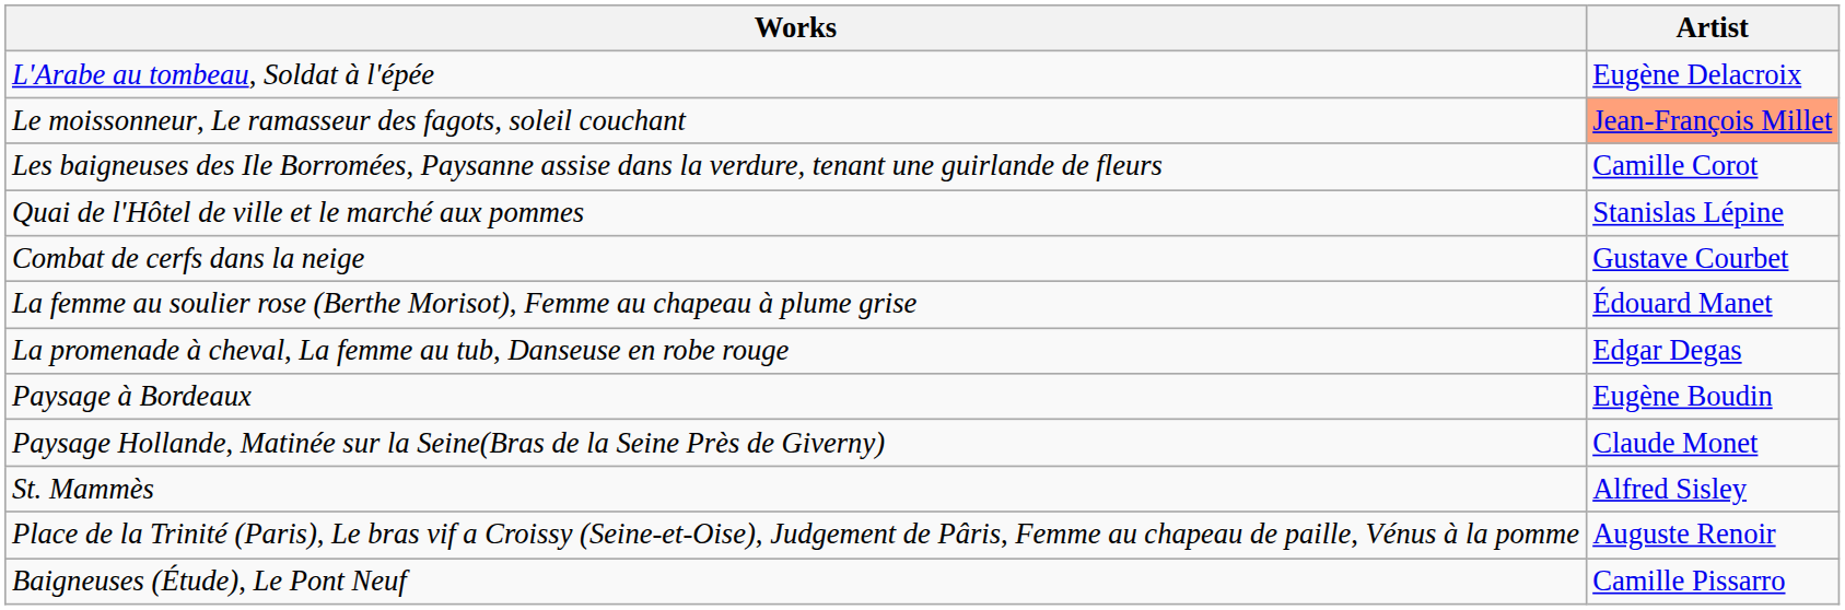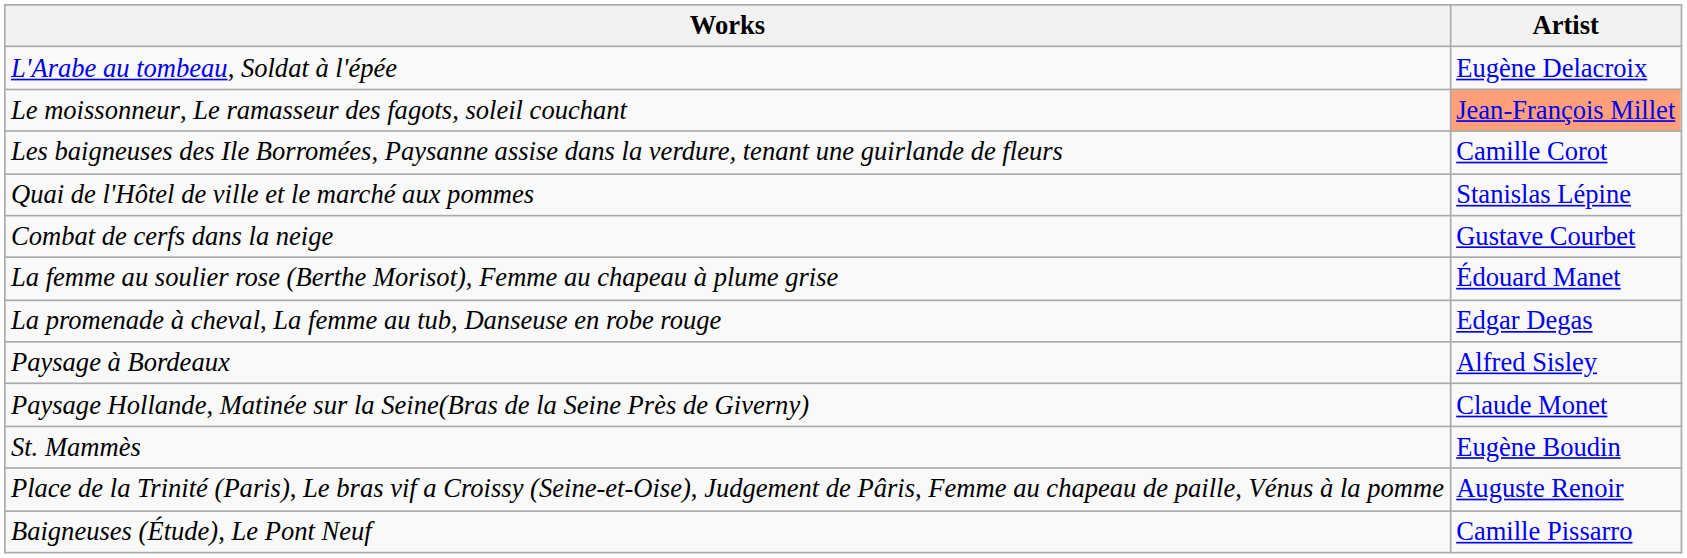Paysage à Bordeaux | Artist: Eugène Boudin -> Alfred Sisley
St. Mammès | Artist: Alfred Sisley -> Eugène Boudin
